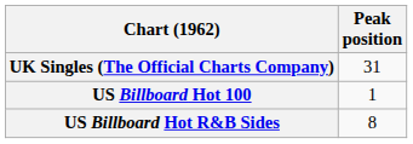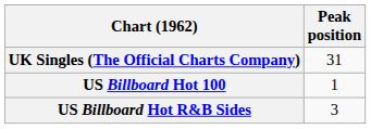US Billboard Hot R&B Sides | Peak position: 8 -> 3
